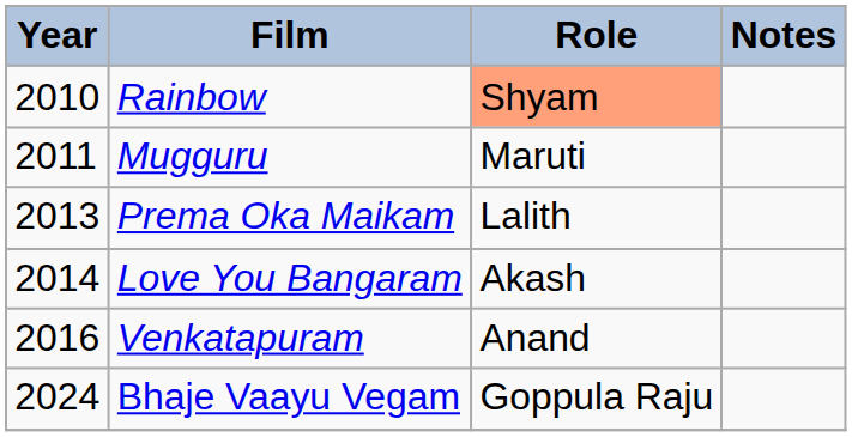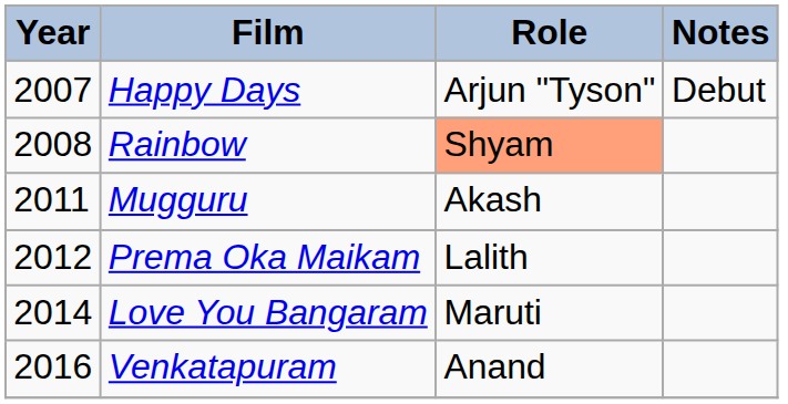+ row: 2007 | Happy Days | Arjun "Tyson" | Debut
Rainbow | Year: 2010 -> 2008
Mugguru | Role: Maruti -> Akash
Prema Oka Maikam | Year: 2013 -> 2012
Love You Bangaram | Role: Akash -> Maruti
- row: 2024 | Bhaje Vaayu Vegam | Goppula Raju
